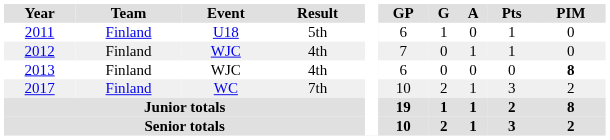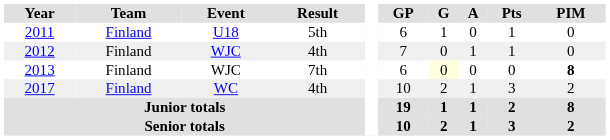2013 | Result: 4th -> 7th
2013 | G: no background -> lightyellow background
2017 | Result: 7th -> 4th
